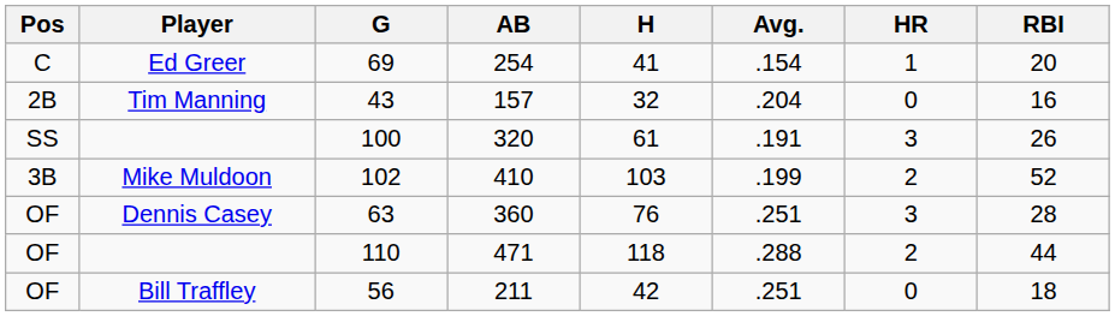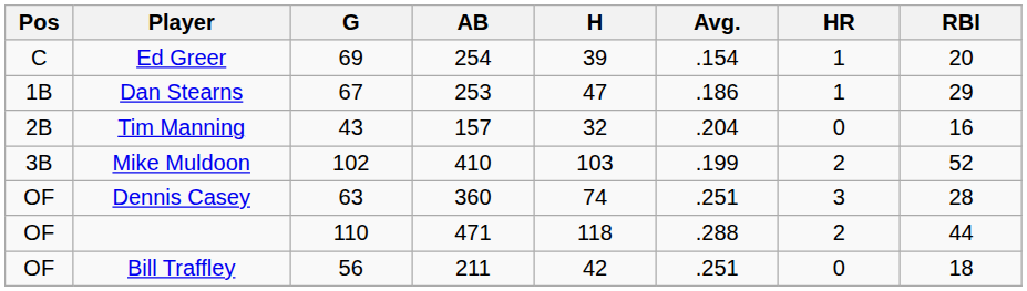69 | H: 41 -> 39
+ row: 1B | Dan Stearns | 67 | 253 | 47 | .186 | 1 | 29
- row: SS | 100 | 320 | 61 | .191 | 3 | 26
63 | H: 76 -> 74
